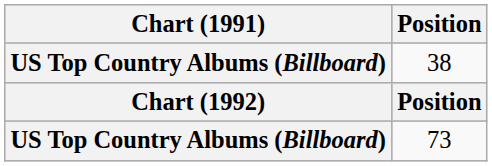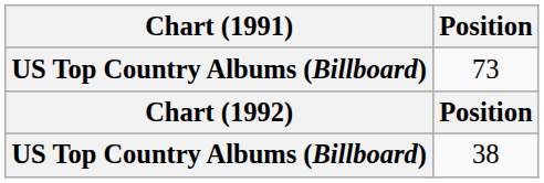rows swapped: 38 <-> 73
